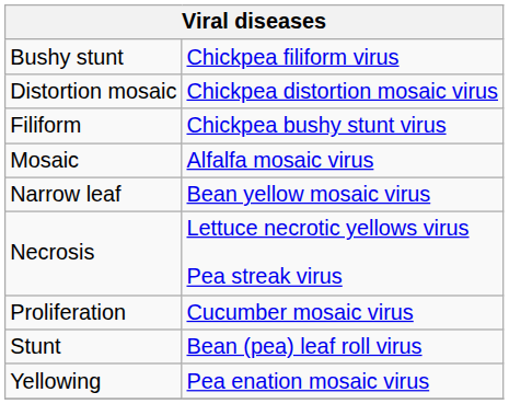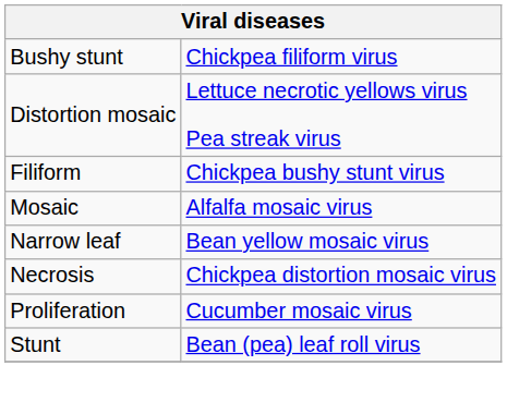Distortion mosaic | column 2: Chickpea distortion mosaic virus -> Lettuce necrotic yellows virus Pea streak virus
Necrosis | column 2: Lettuce necrotic yellows virus Pea streak virus -> Chickpea distortion mosaic virus
- row: Yellowing | Pea enation mosaic virus
